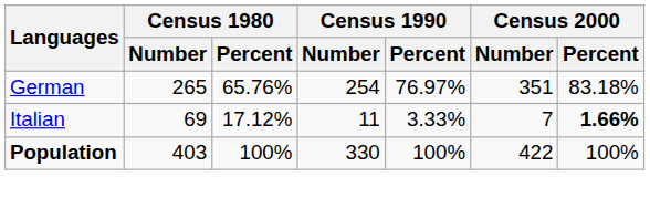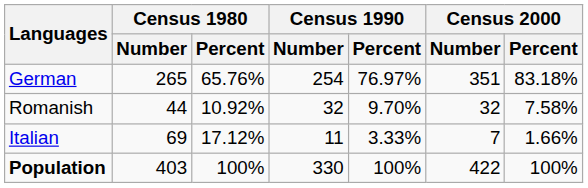+ row: Romanish | 44 | 10.92% | 32 | 9.70% | 32 | 7.58%
Italian | Census 2000 / Percent: bold -> normal
